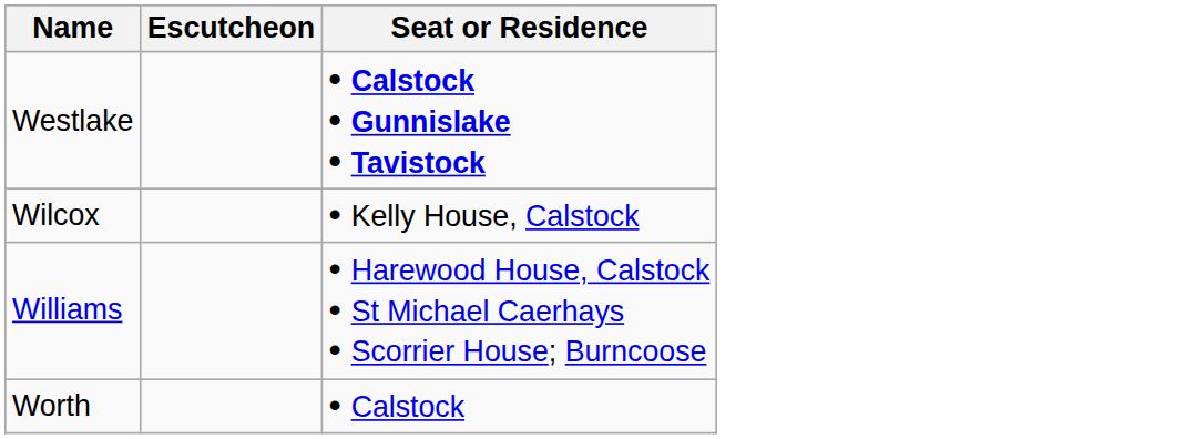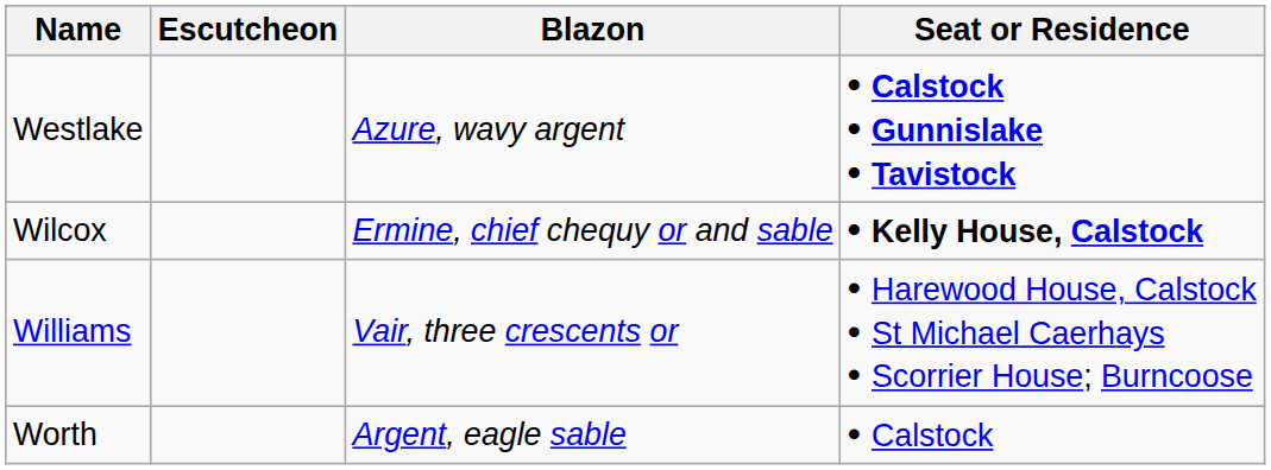+ column: Blazon | Azure, wavy argent | Ermine, chief chequy or and sable | Vair, three crescents or | Argent, eagle sable
Wilcox | Seat or Residence: normal -> bold
